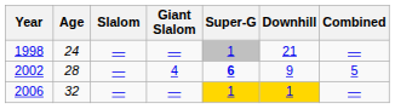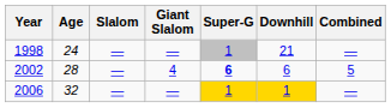2002 | Downhill: 9 -> 6
